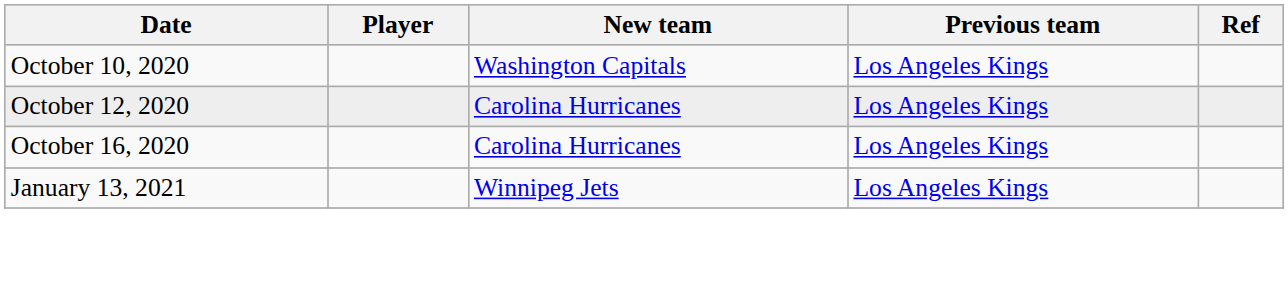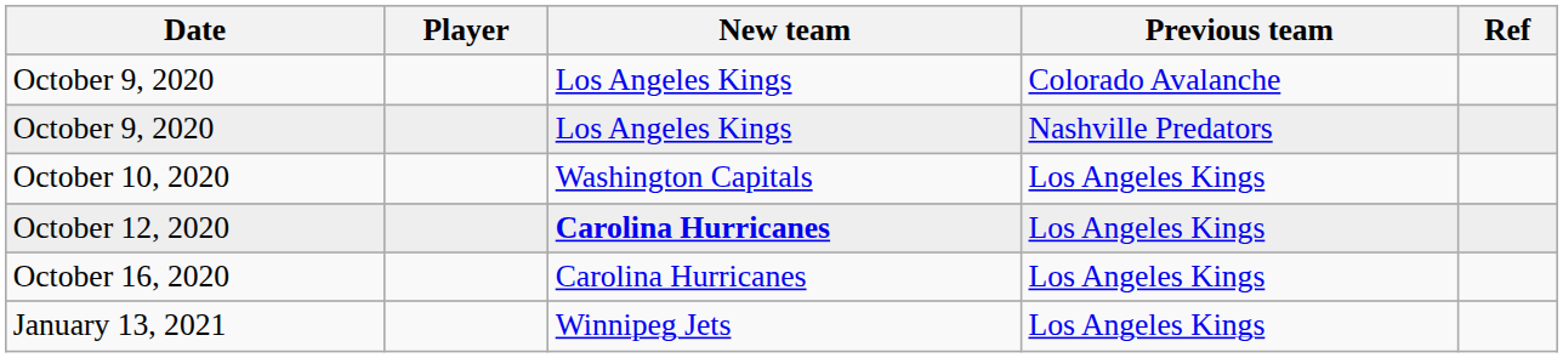+ row: October 9, 2020 | Los Angeles Kings | Colorado Avalanche
+ row: October 9, 2020 | Los Angeles Kings | Nashville Predators
October 12, 2020 | New team: normal -> bold
